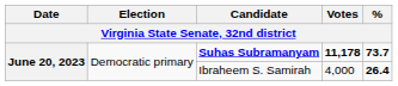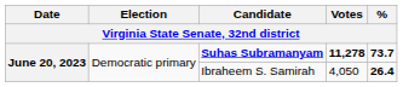Suhas Subramanyam | Votes: 11,178 -> 11,278
Ibraheem S. Samirah | Votes: 4,000 -> 4,050
